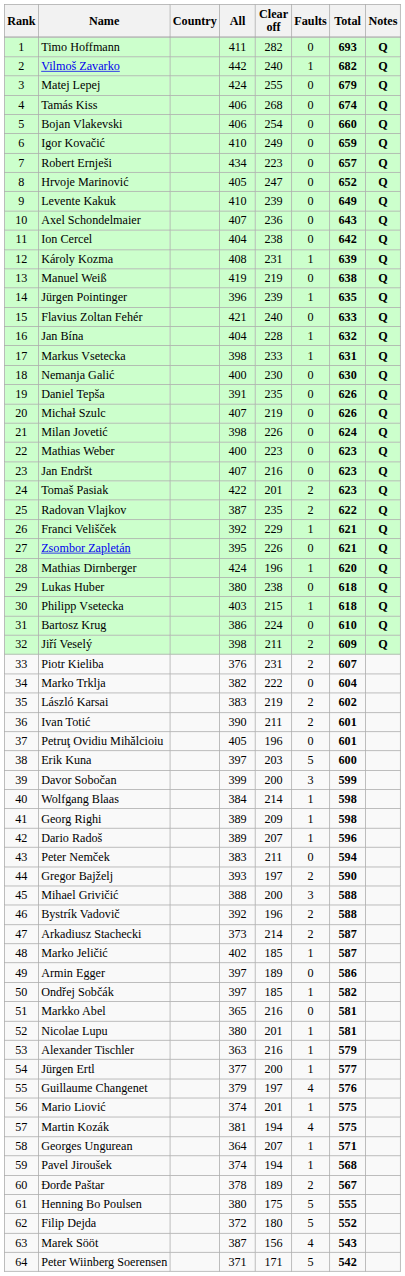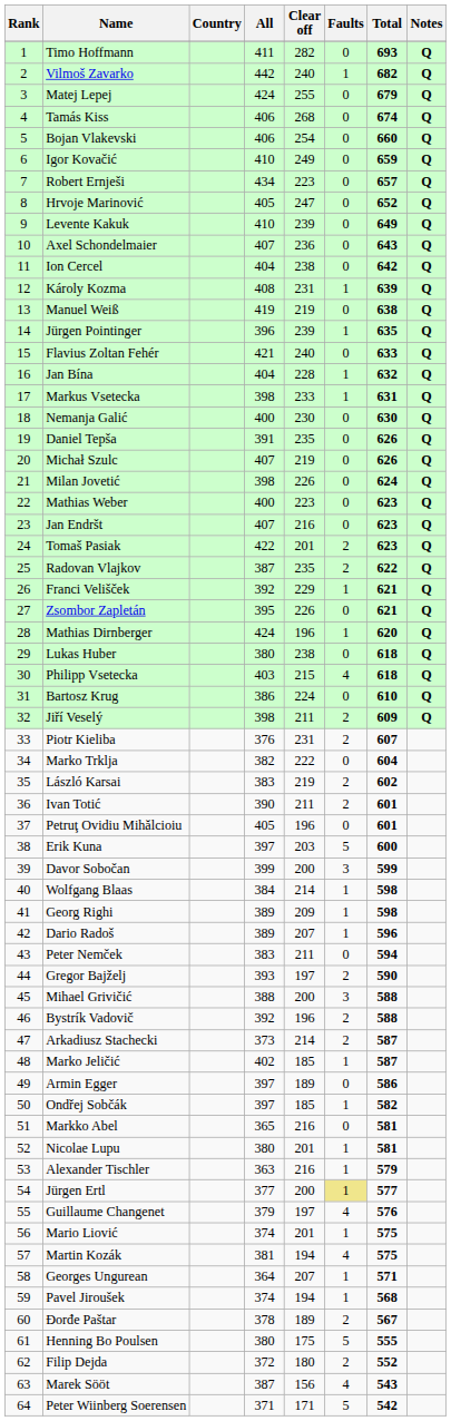Philipp Vsetecka | Faults: 1 -> 4
Jürgen Ertl | Faults: no background -> khaki background
Filip Dejda | Faults: 5 -> 2
